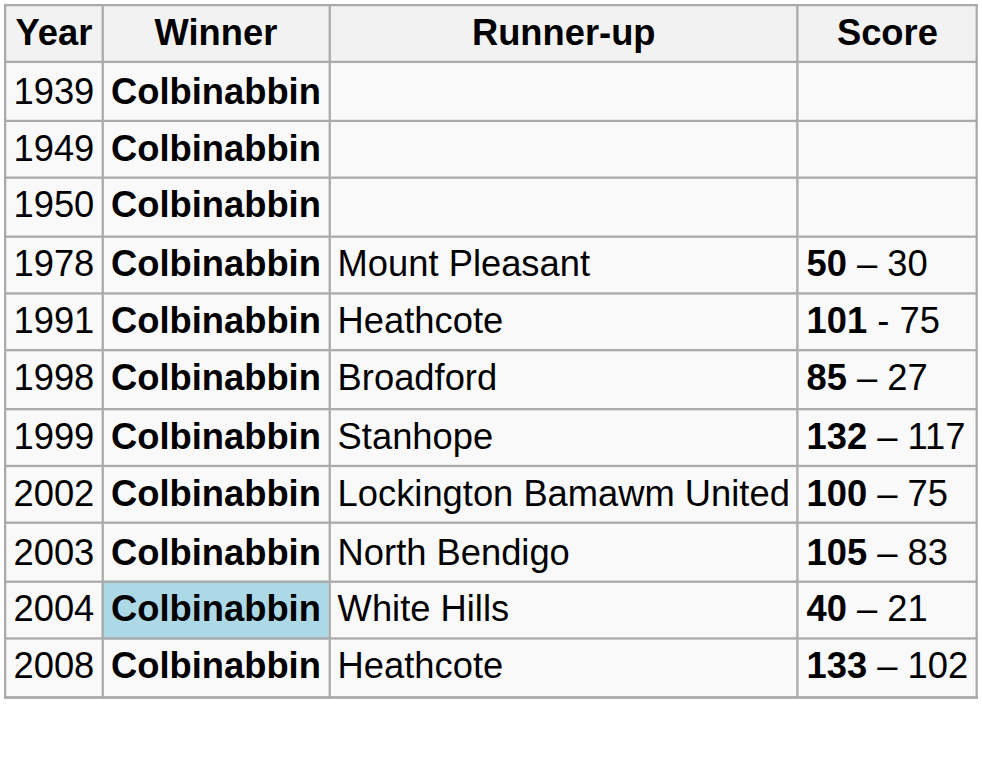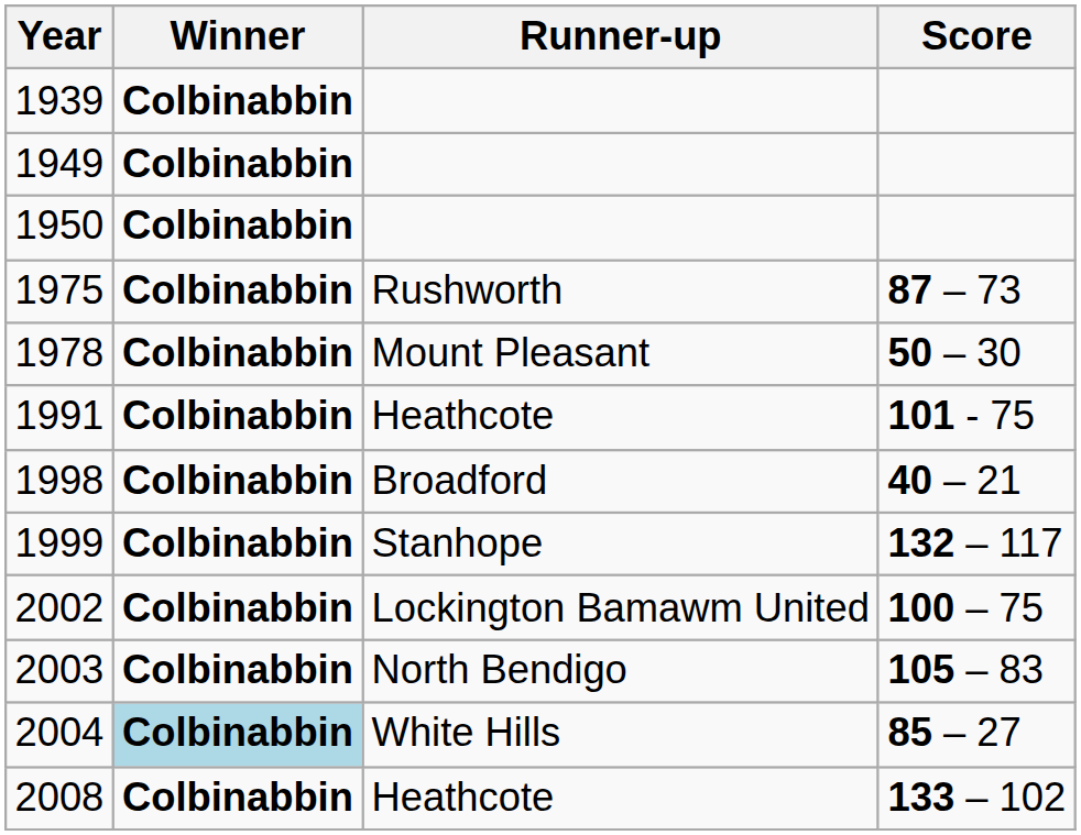+ row: 1975 | Colbinabbin | Rushworth | 87 – 73
1998 | Score: 85 – 27 -> 40 – 21
2004 | Score: 40 – 21 -> 85 – 27
